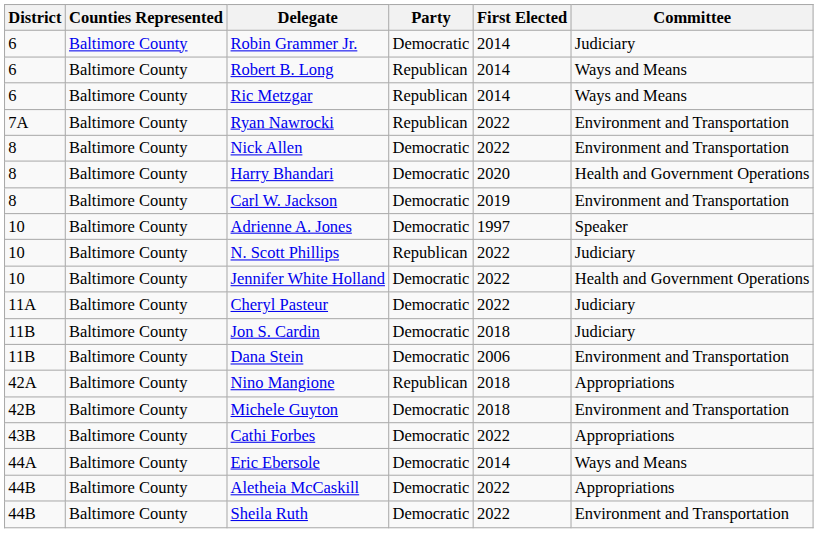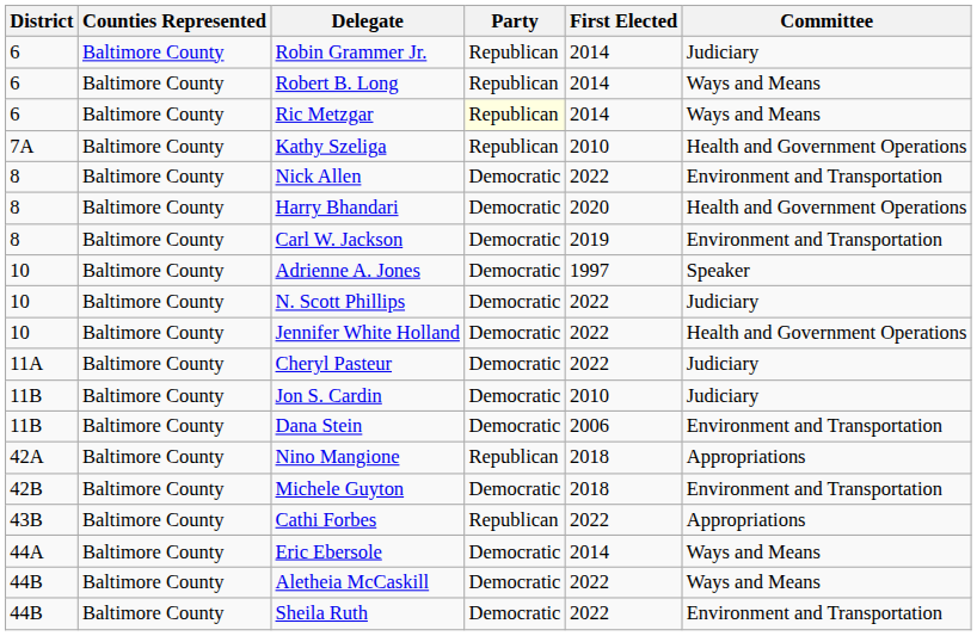Robin Grammer Jr. | Party: Democratic -> Republican
Ric Metzgar | Party: no background -> lightyellow background
+ row: 7A | Baltimore County | Kathy Szeliga | Republican | 2010 | Health and Government Operations
- row: 7A | Baltimore County | Ryan Nawrocki | Republican | 2022 | Environment and Transportation
N. Scott Phillips | Party: Republican -> Democratic
Jon S. Cardin | First Elected: 2018 -> 2010
Cathi Forbes | Party: Democratic -> Republican
Aletheia McCaskill | Committee: Appropriations -> Ways and Means
